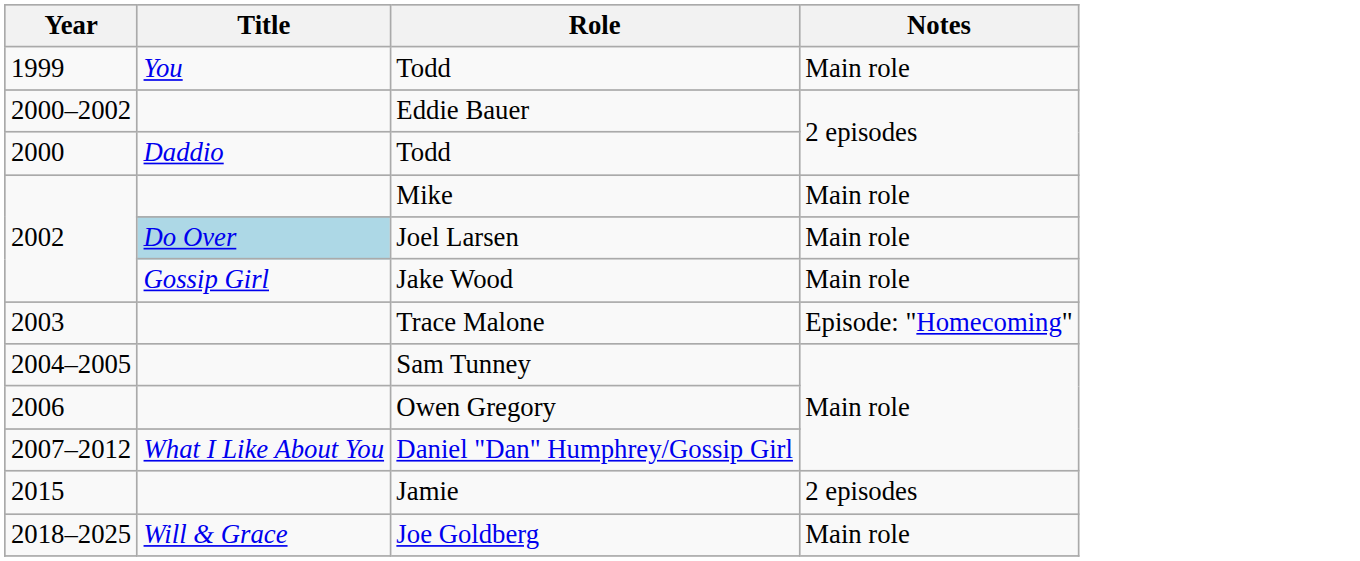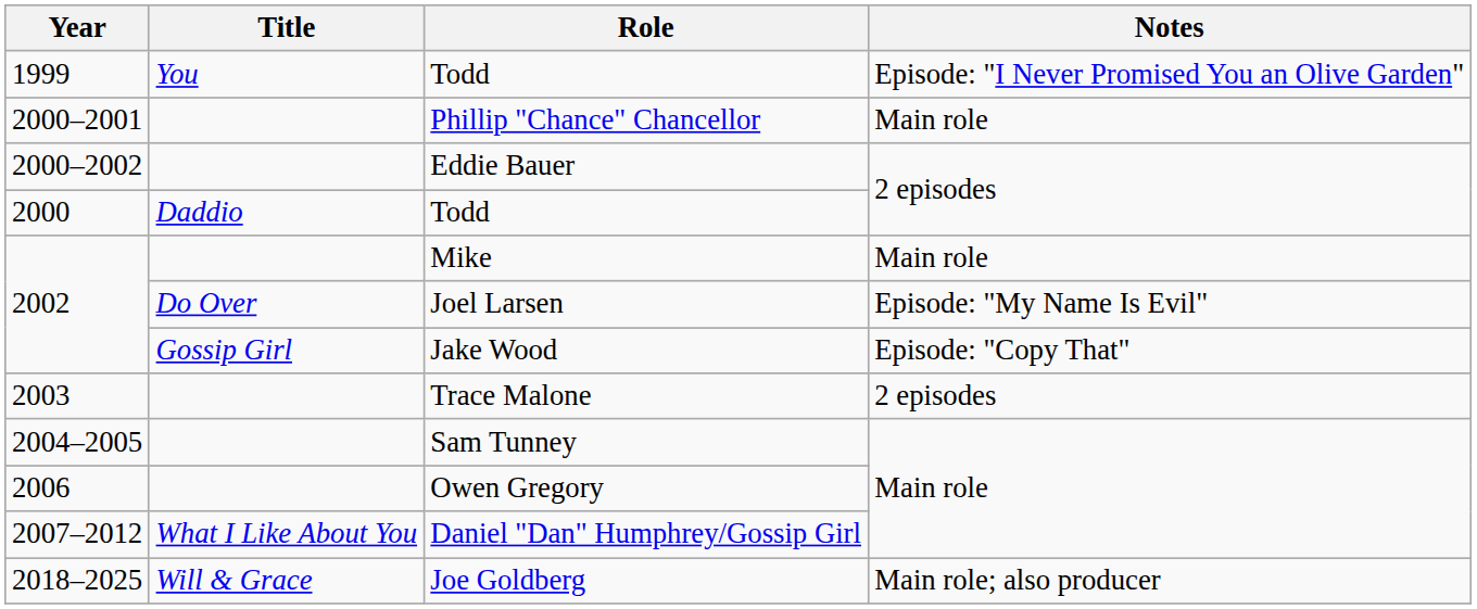1999 / Todd | Notes: Main role -> Episode: "I Never Promised You an Olive Garden"
+ row: 2000–2001 | Phillip "Chance" Chancellor | Main role
Joel Larsen | Title: lightblue background -> no background
Joel Larsen | Notes: Main role -> Episode: "My Name Is Evil"
Jake Wood | Notes: Main role -> Episode: "Copy That"
Trace Malone | Notes: Episode: "Homecoming" -> 2 episodes
- row: 2015 | Jamie | 2 episodes
Joe Goldberg | Notes: Main role -> Main role; also producer
